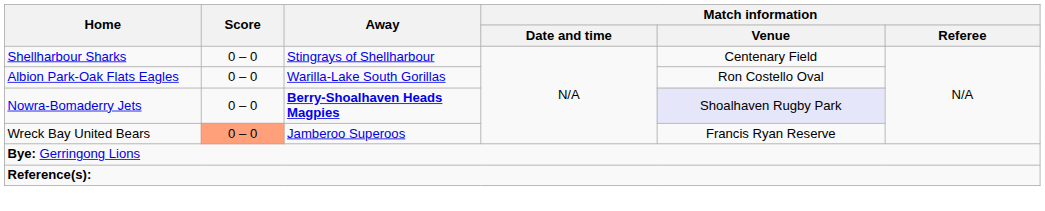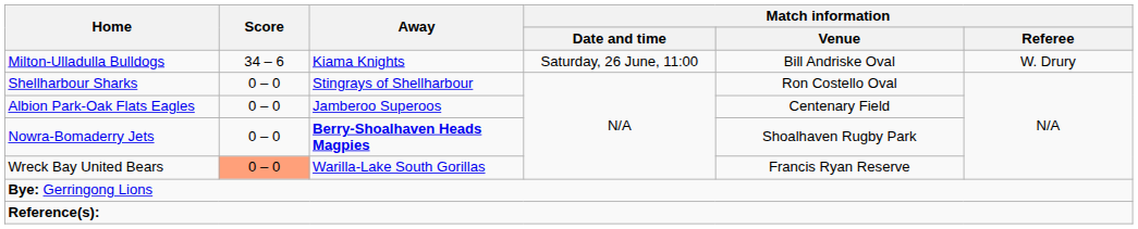+ row: Milton-Ulladulla Bulldogs | 34 – 6 | Kiama Knights | Saturday, 26 June, 11:00 | Bill Andriske Oval | W. Drury
Shellharbour Sharks | Match information / Venue: Centenary Field -> Ron Costello Oval
Albion Park-Oak Flats Eagles | Away: Warilla-Lake South Gorillas -> Jamberoo Superoos
Albion Park-Oak Flats Eagles | Match information / Venue: Ron Costello Oval -> Centenary Field
Nowra-Bomaderry Jets | Match information / Venue: lavender background -> no background
Wreck Bay United Bears | Away: Jamberoo Superoos -> Warilla-Lake South Gorillas
